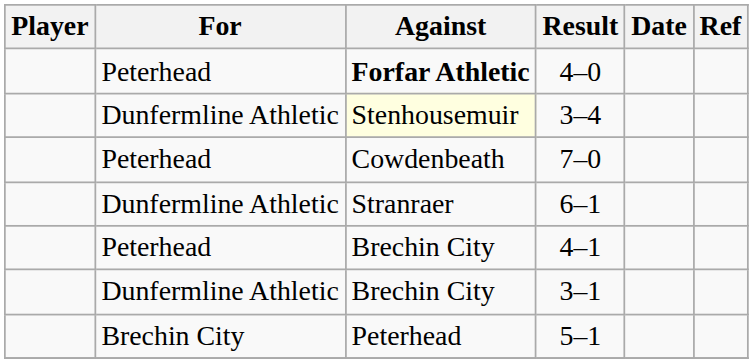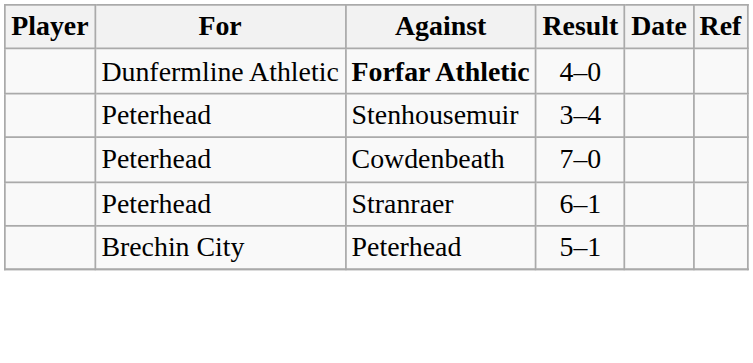4–0 | For: Peterhead -> Dunfermline Athletic
3–4 | For: Dunfermline Athletic -> Peterhead
3–4 | Against: lightyellow background -> no background
6–1 | For: Dunfermline Athletic -> Peterhead
- row: Peterhead | Brechin City | 4–1
- row: Dunfermline Athletic | Brechin City | 3–1
